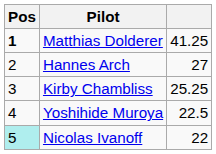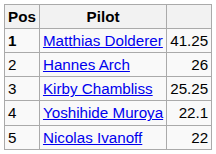Hannes Arch | column 3: 27 -> 26
Yoshihide Muroya | column 3: 22.5 -> 22.1
Nicolas Ivanoff | Pos: paleturquoise background -> no background
